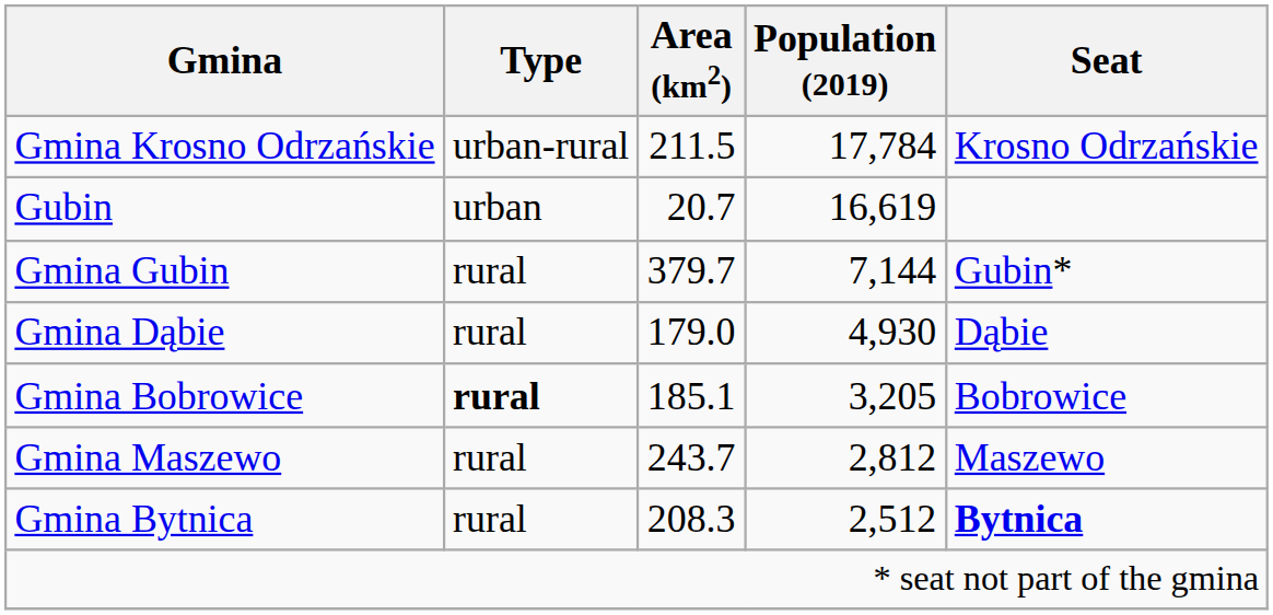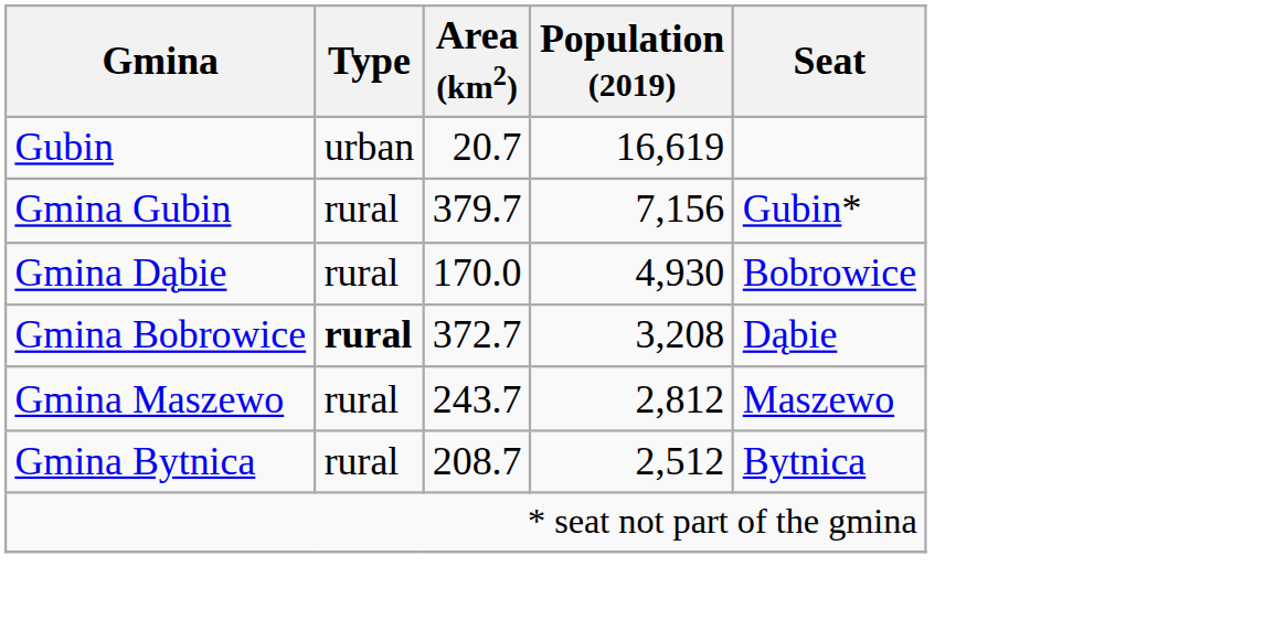- row: Gmina Krosno Odrzańskie | urban-rural | 211.5 | 17,784 | Krosno Odrzańskie
Gmina Gubin | Population (2019): 7,144 -> 7,156
Gmina Dąbie | Area (km2): 179.0 -> 170.0
Gmina Dąbie | Seat: Dąbie -> Bobrowice
Gmina Bobrowice | Area (km2): 185.1 -> 372.7
Gmina Bobrowice | Population (2019): 3,205 -> 3,208
Gmina Bobrowice | Seat: Bobrowice -> Dąbie
Gmina Bytnica | Area (km2): 208.3 -> 208.7
Gmina Bytnica | Seat: bold -> normal
